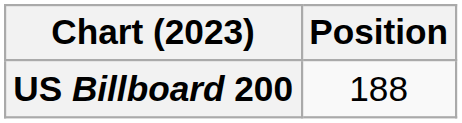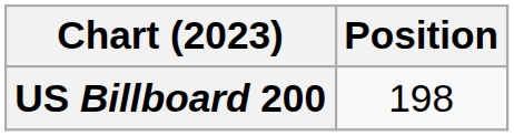US Billboard 200 | Position: 188 -> 198
